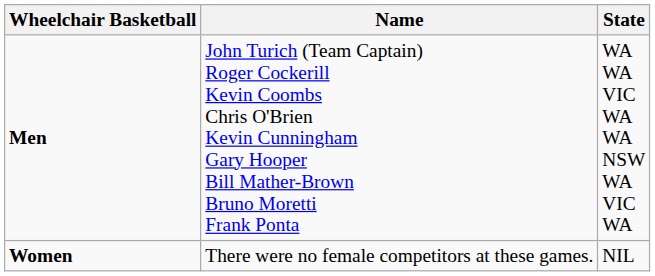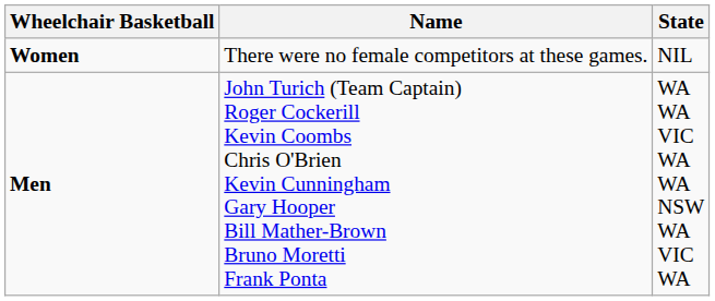rows swapped: Men <-> Women
